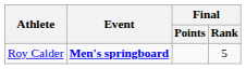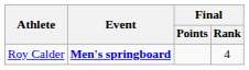Roy Calder | Final / Rank: 5 -> 4
